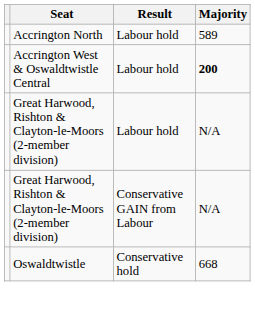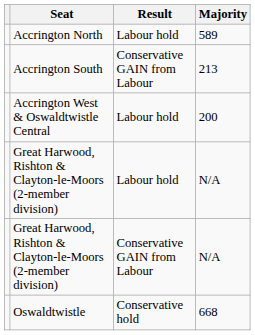+ row: Accrington South | Conservative GAIN from Labour | 213
Accrington West & Oswaldtwistle Central | Majority: bold -> normal
